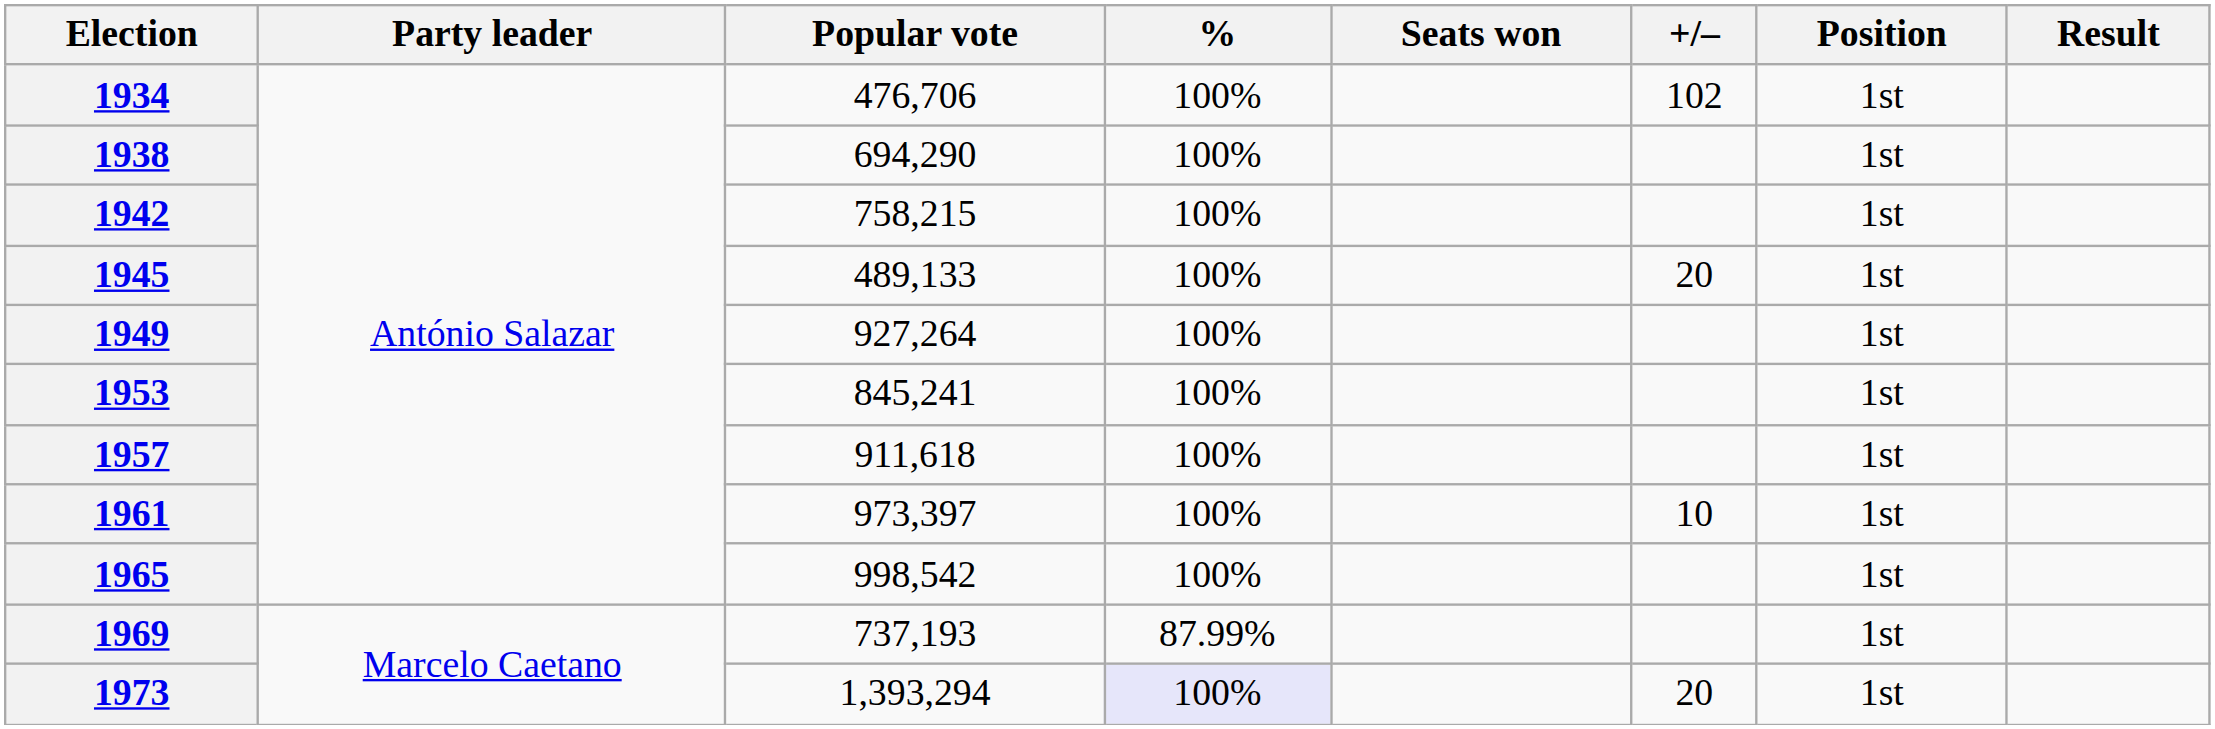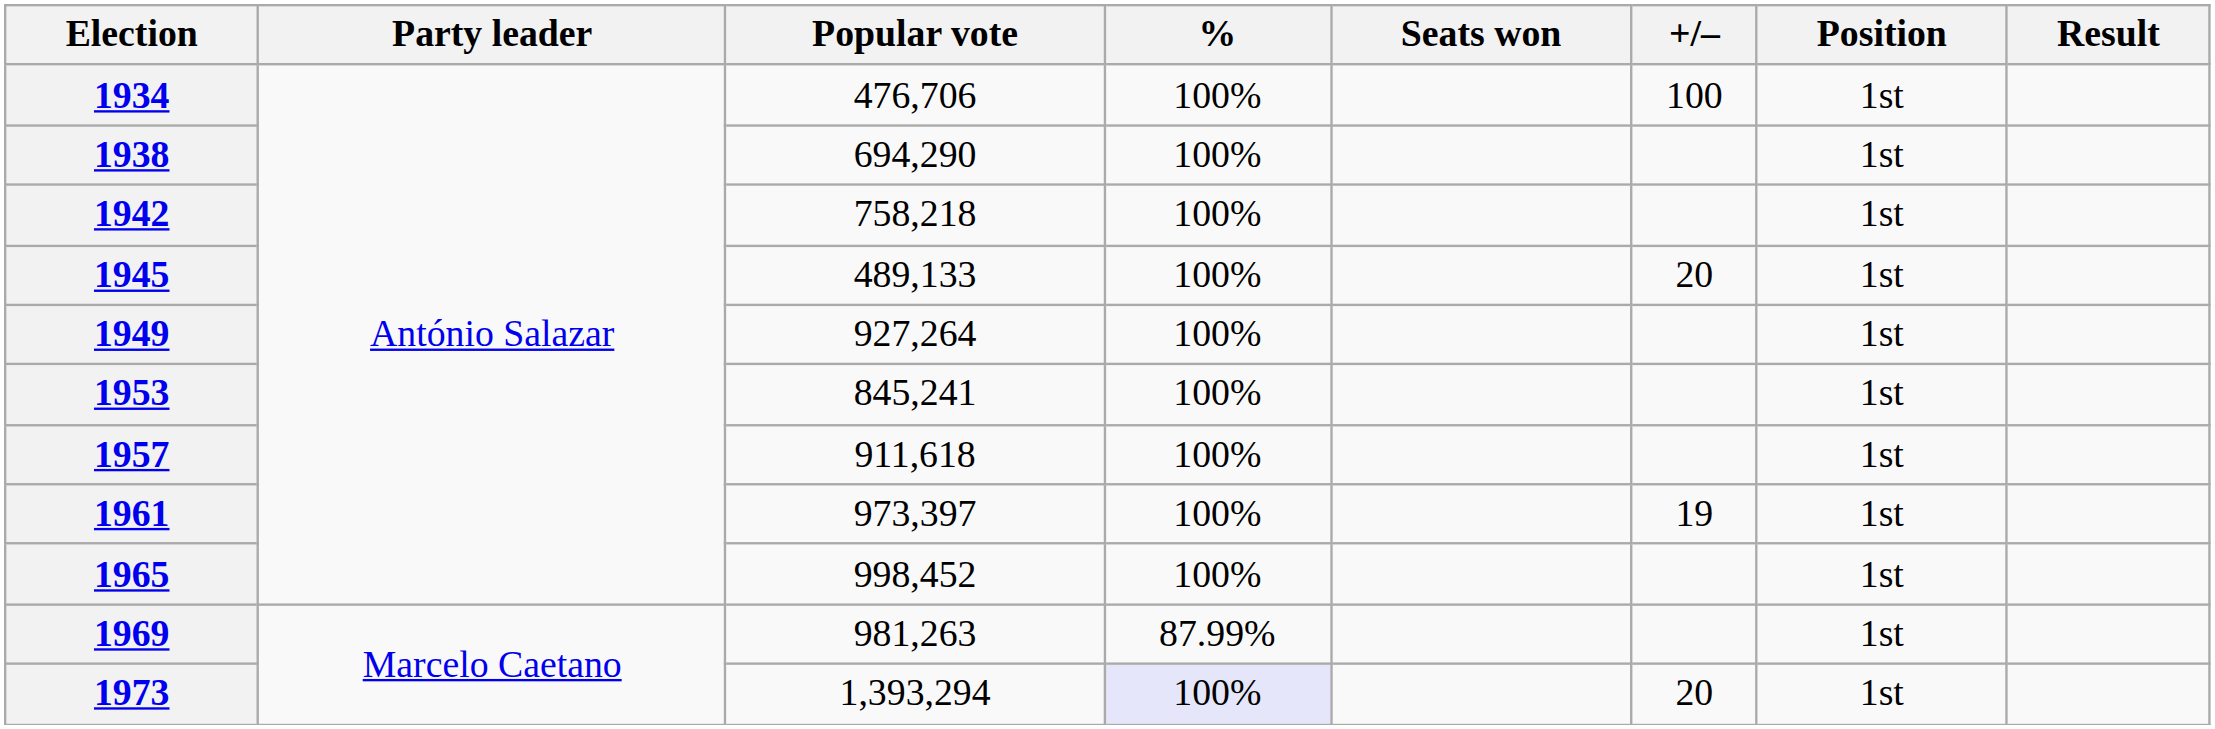1934 | +/–: 102 -> 100
1942 | Popular vote: 758,215 -> 758,218
1961 | +/–: 10 -> 19
1965 | Popular vote: 998,542 -> 998,452
1969 | Popular vote: 737,193 -> 981,263
